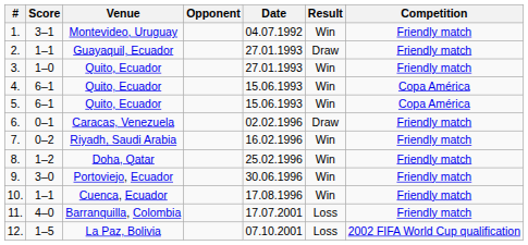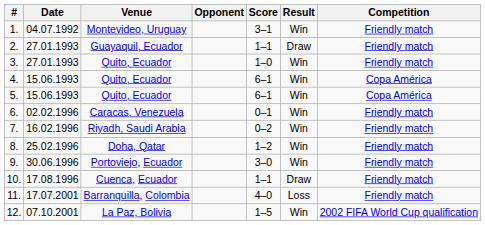columns swapped: Date <-> Score
6. | Result: Draw -> Win
10. | Result: Win -> Draw
12. | Result: Loss -> Win
